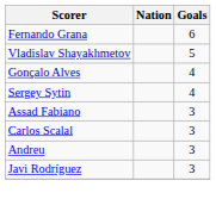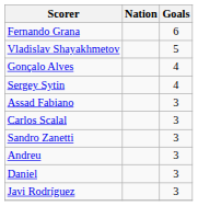+ row: Sandro Zanetti | 3
+ row: Daniel | 3
